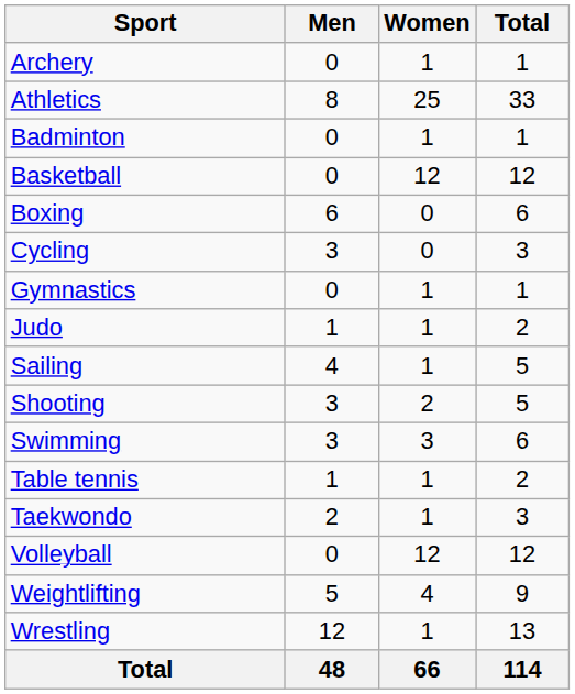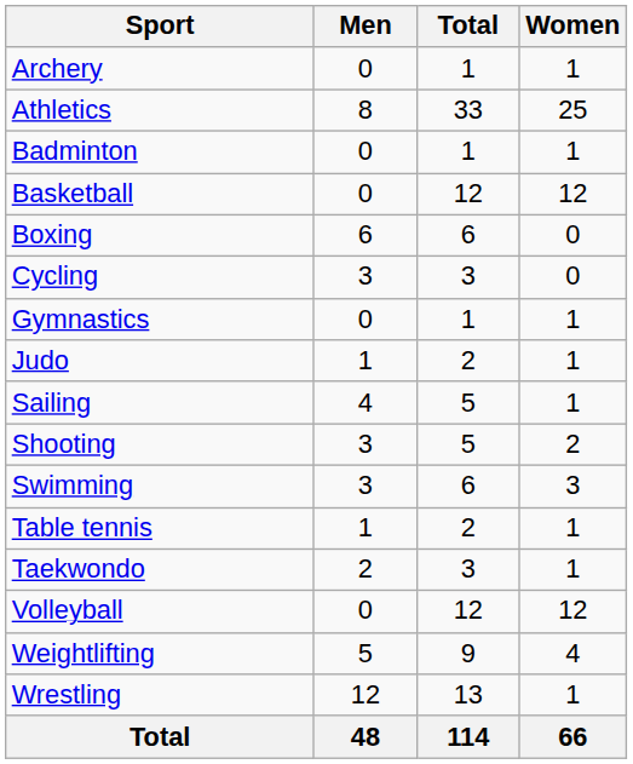columns swapped: Women <-> Total
